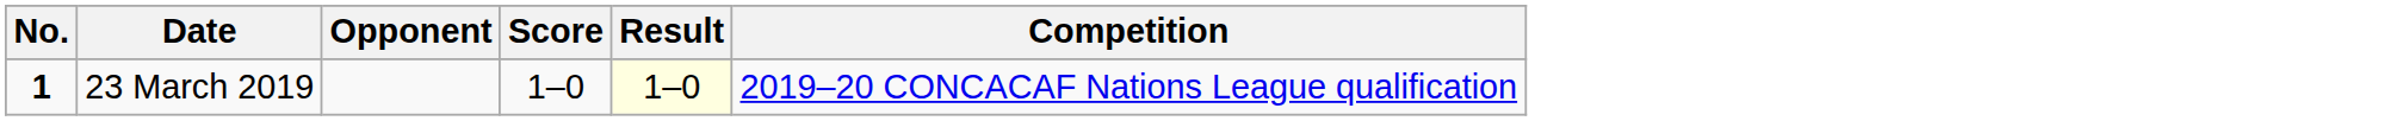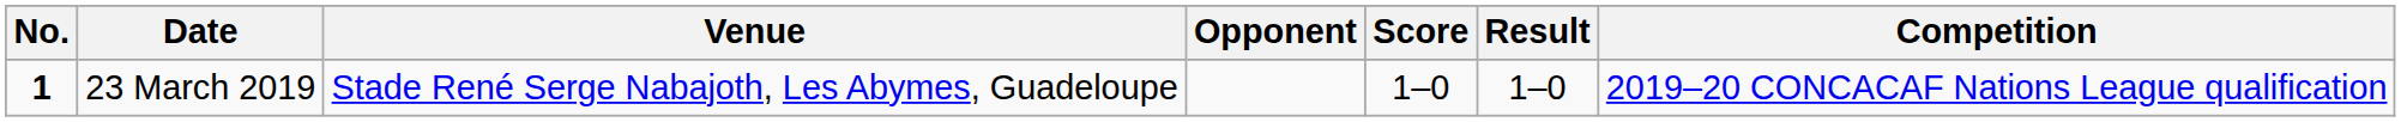+ column: Venue | Stade René Serge Nabajoth, Les Abymes, Guadeloupe
23 March 2019 | Result: lightyellow background -> no background
